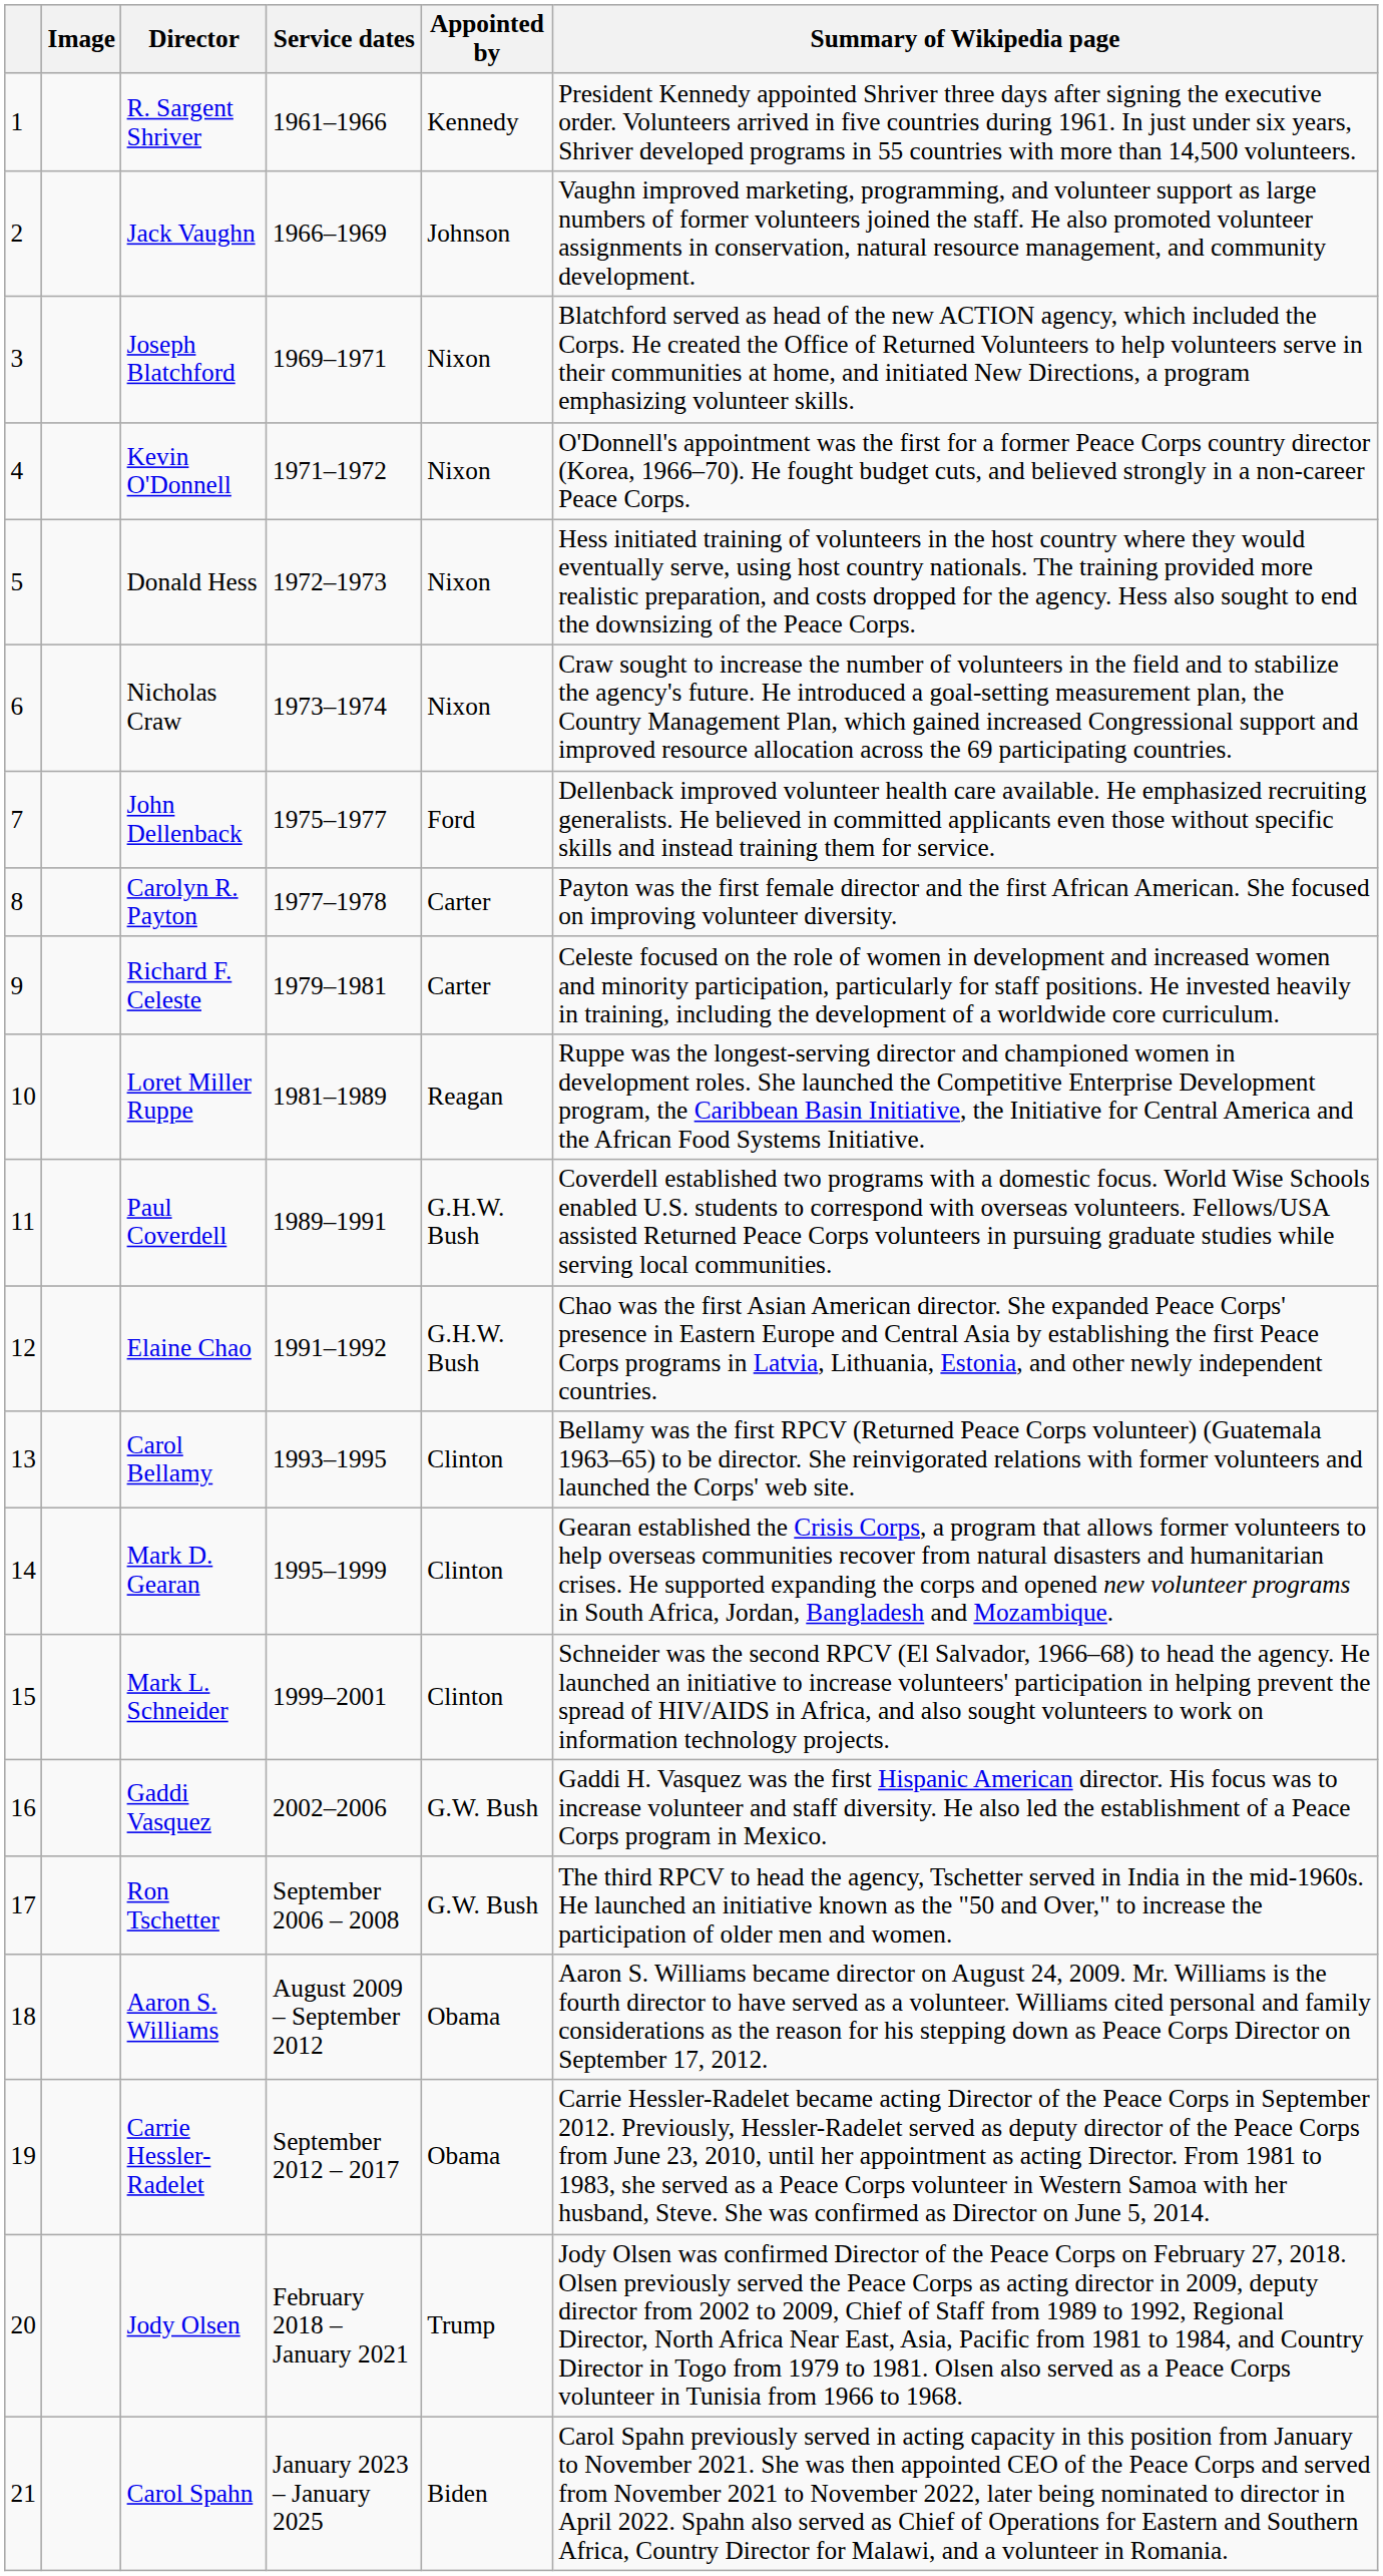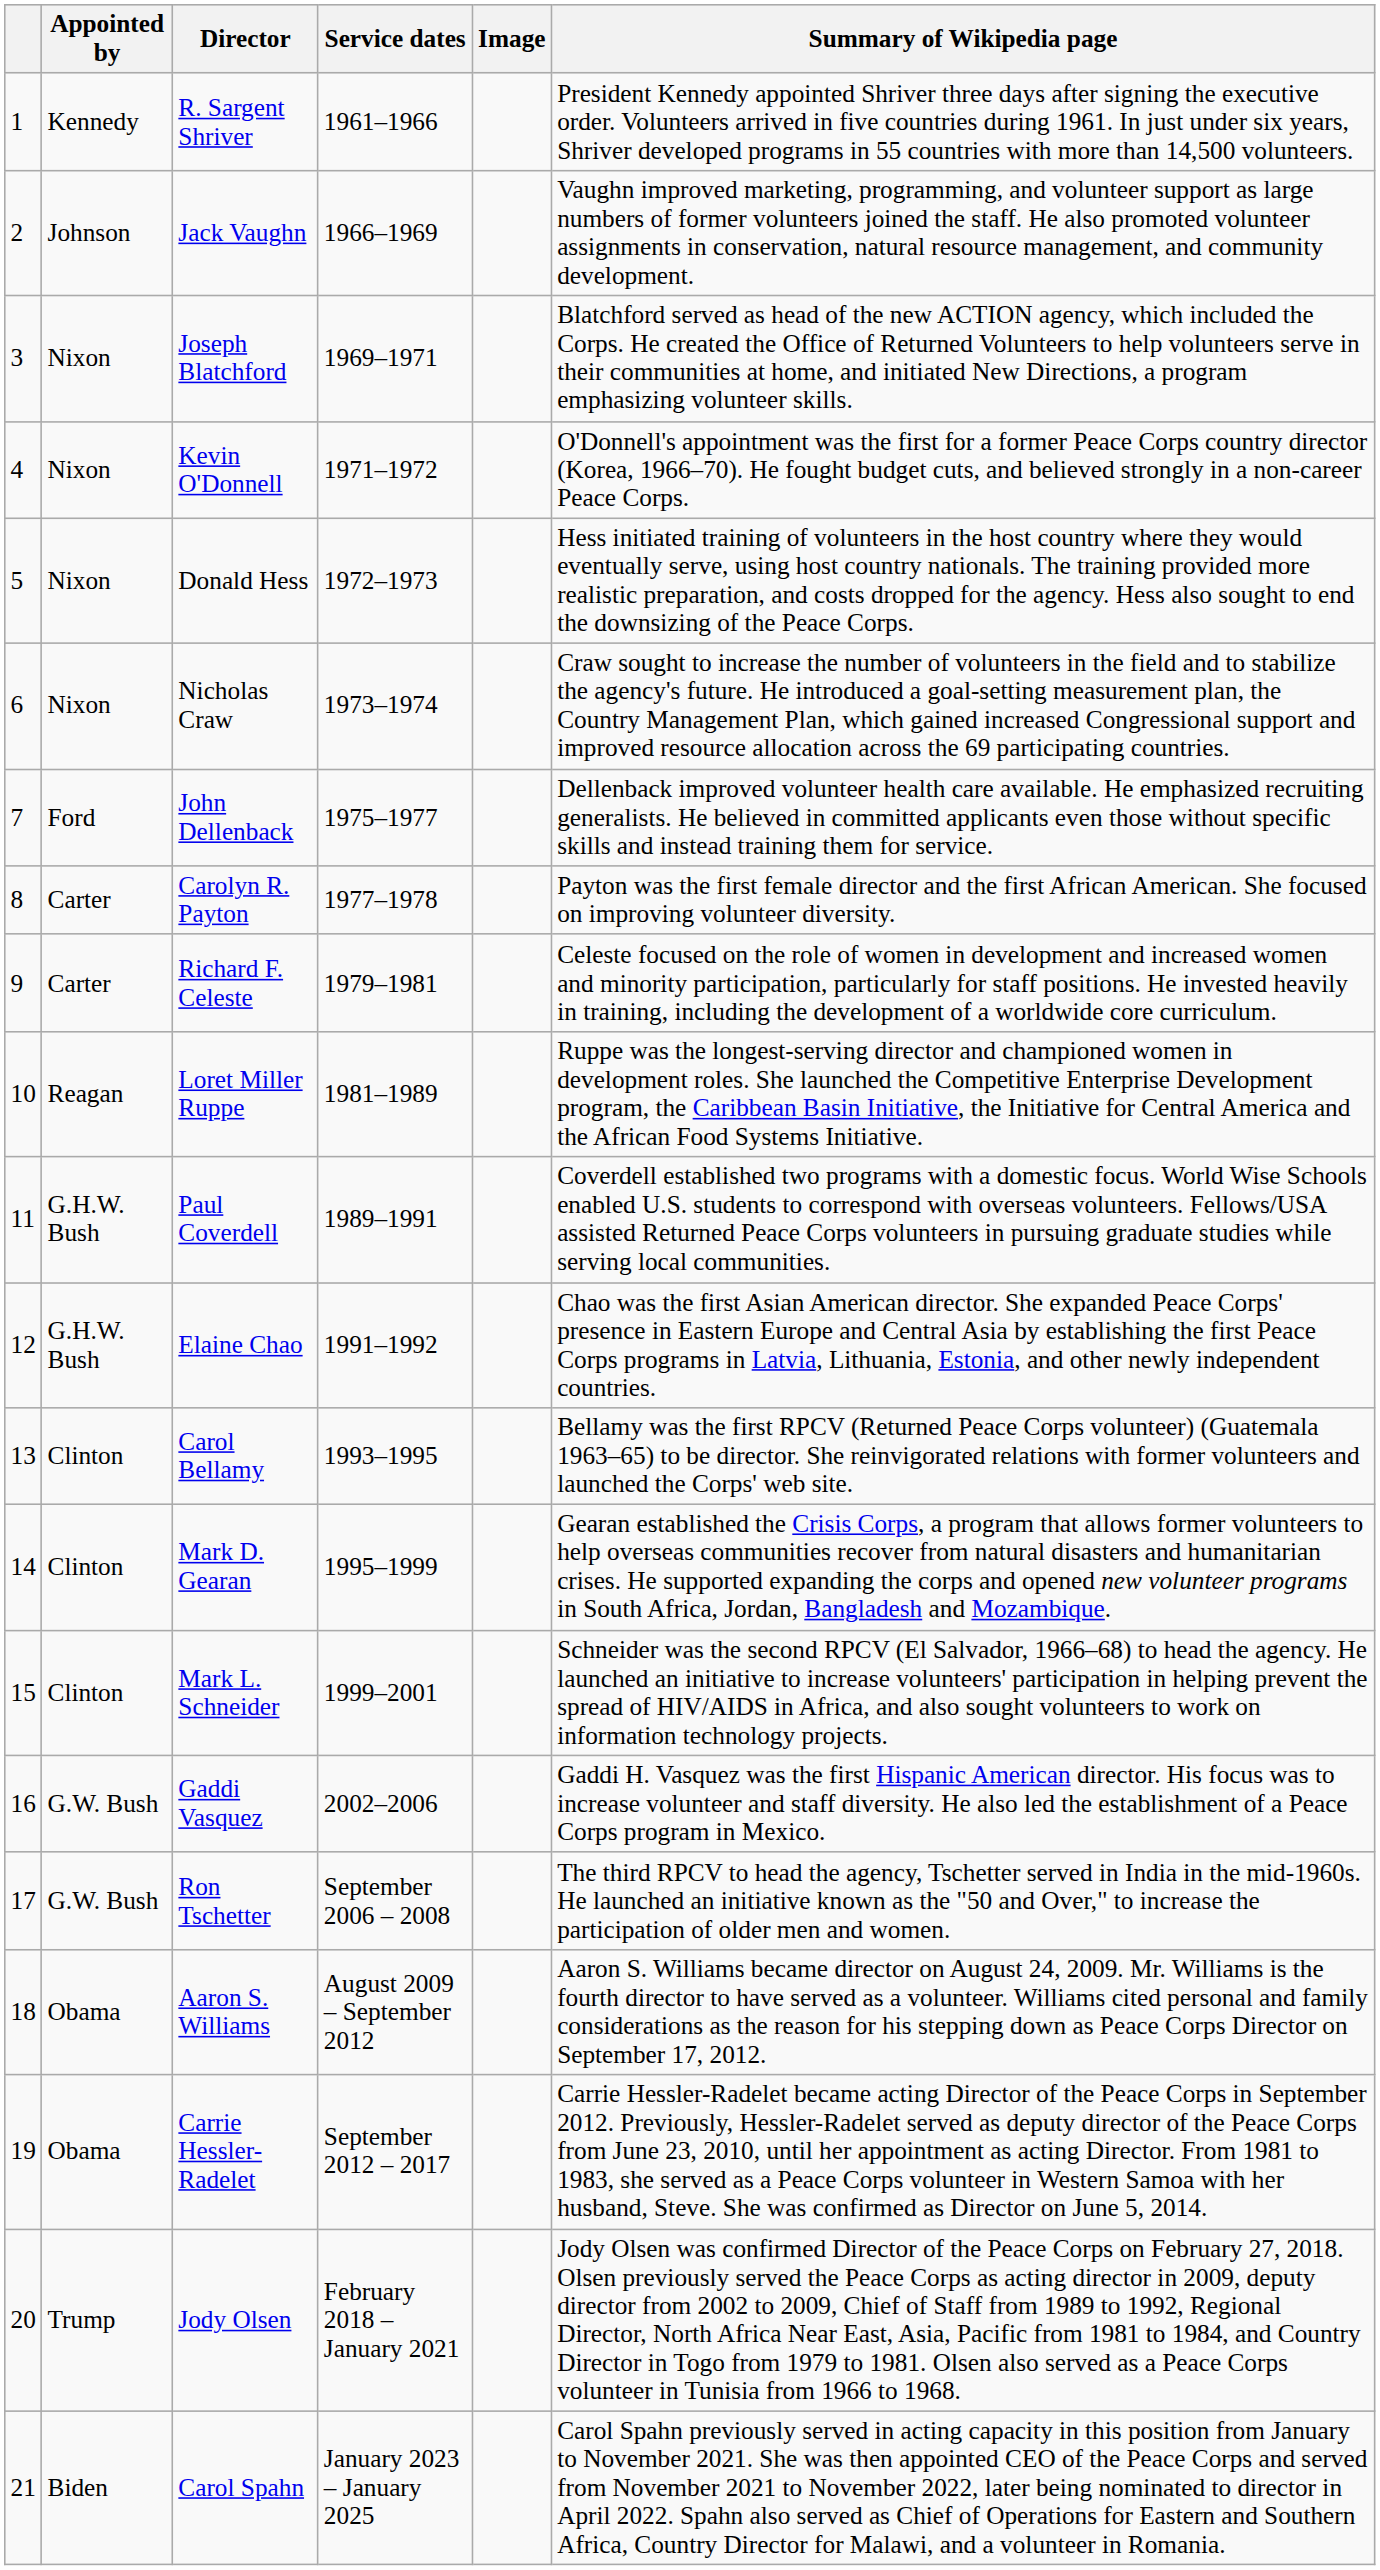columns swapped: Image <-> Appointed by
